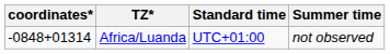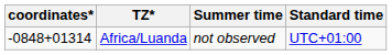columns swapped: Standard time <-> Summer time
